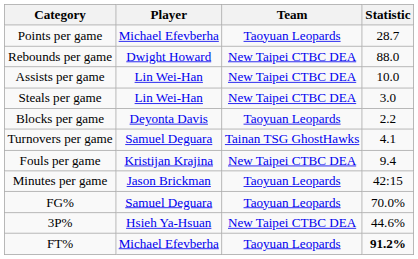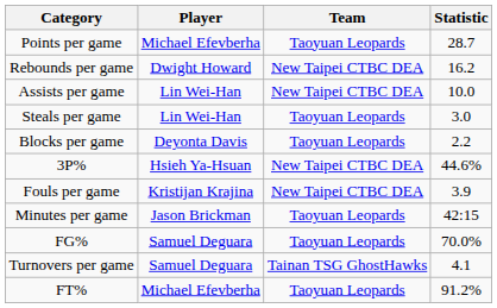Rebounds per game | Statistic: 88.0 -> 16.2
Steals per game | Team: New Taipei CTBC DEA -> Taoyuan Leopards
rows swapped: Turnovers per game <-> 3P%
Fouls per game | Statistic: 9.4 -> 3.9
FT% | Statistic: bold -> normal
